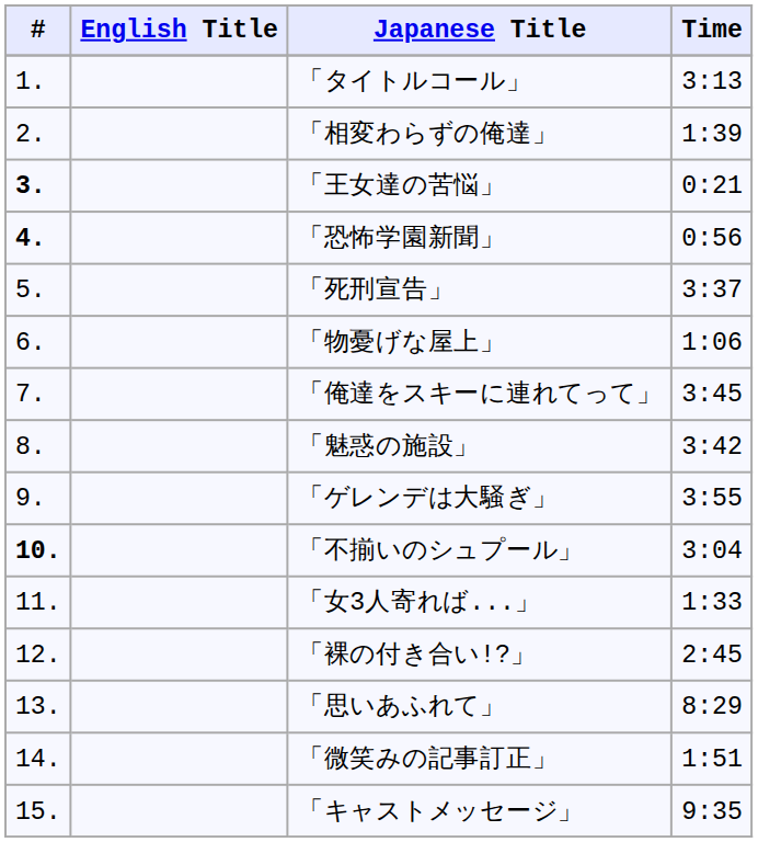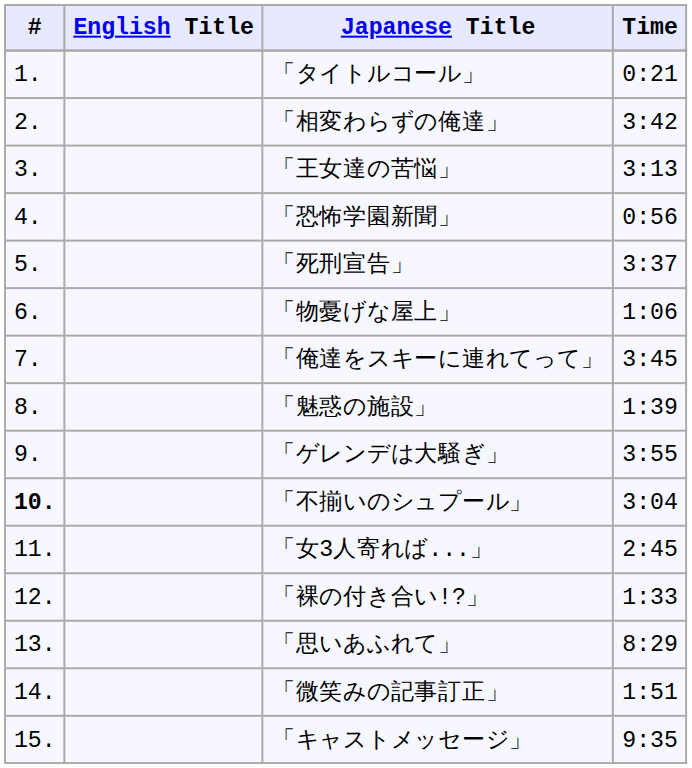「タイトルコール」 | Time: 3:13 -> 0:21
「相変わらずの俺達」 | Time: 1:39 -> 3:42
「王女達の苦悩」 | #: bold -> normal
「王女達の苦悩」 | Time: 0:21 -> 3:13
「恐怖学園新聞」 | #: bold -> normal
「魅惑の施設」 | Time: 3:42 -> 1:39
「女3人寄れば...」 | Time: 1:33 -> 2:45
「裸の付き合い!?」 | Time: 2:45 -> 1:33
